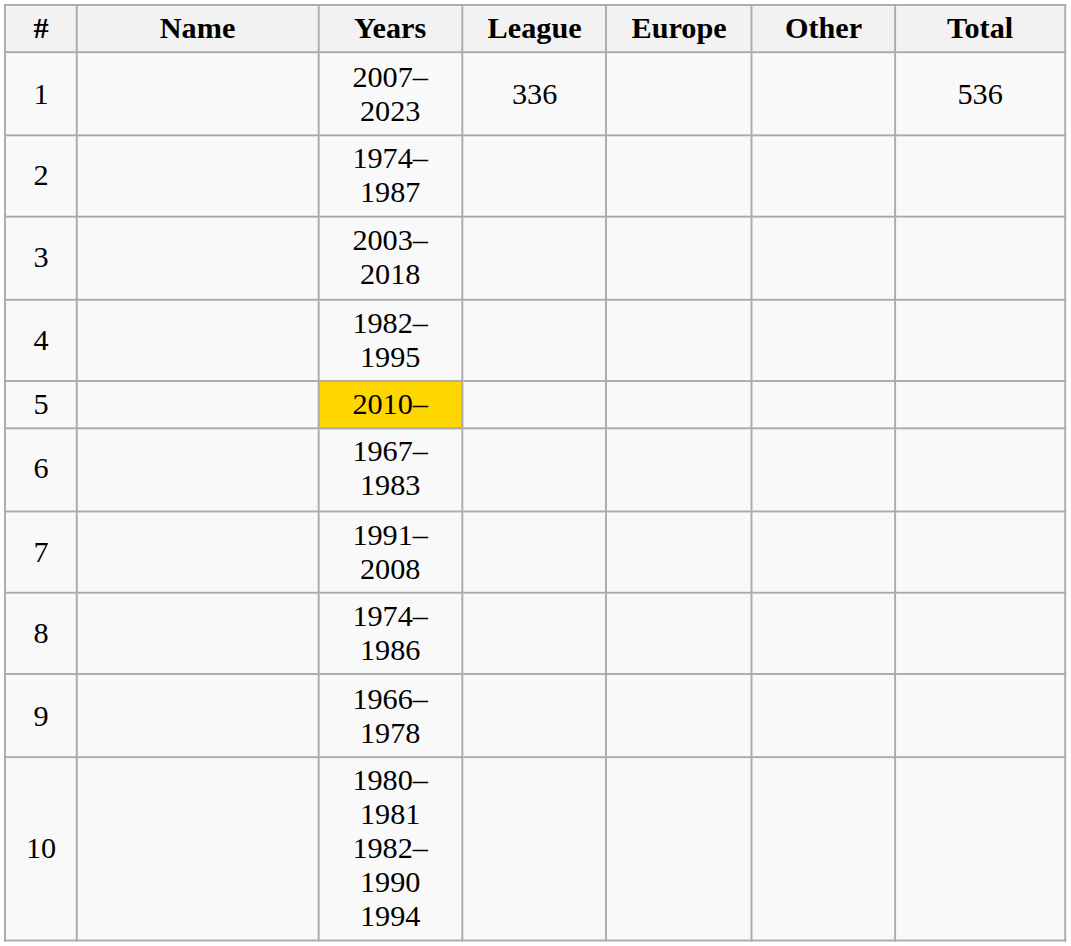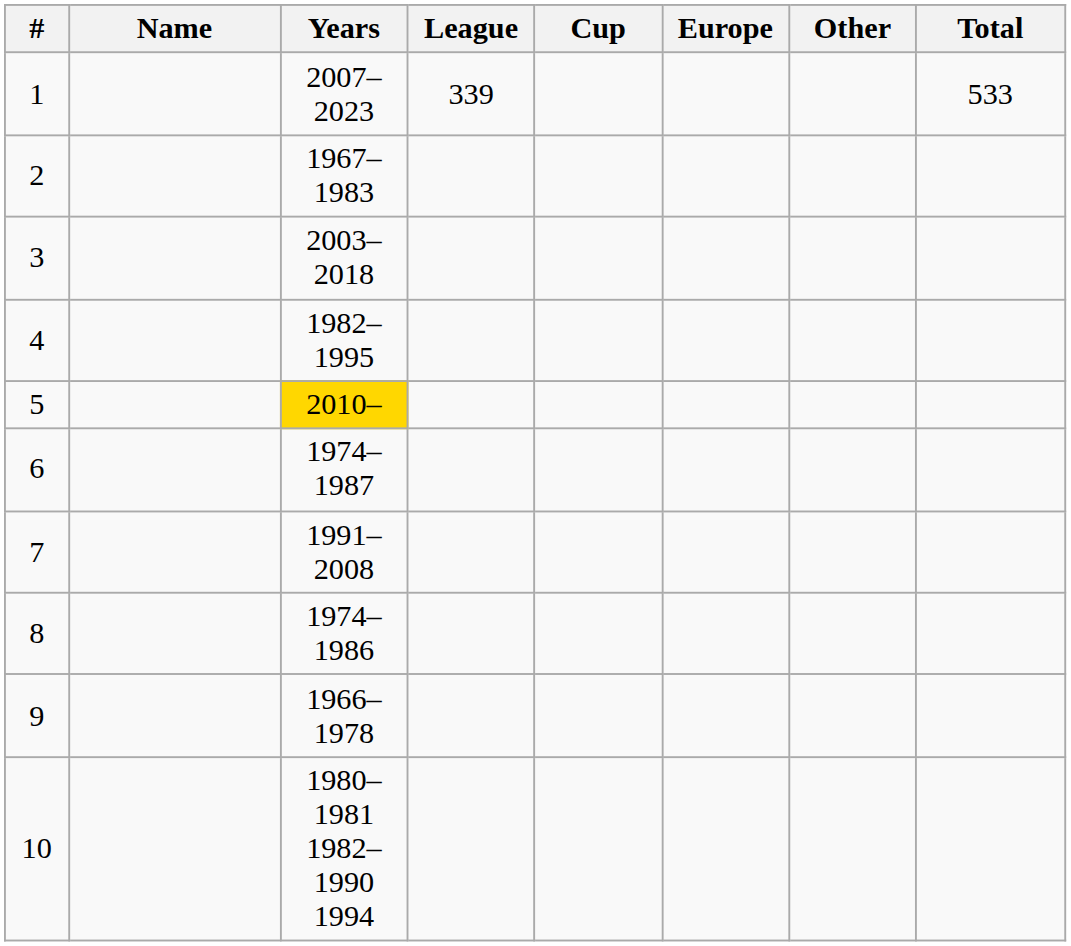+ column: Cup
1 | League: 336 -> 339
1 | Total: 536 -> 533
2 | Years: 1974–1987 -> 1967–1983
6 | Years: 1967–1983 -> 1974–1987
